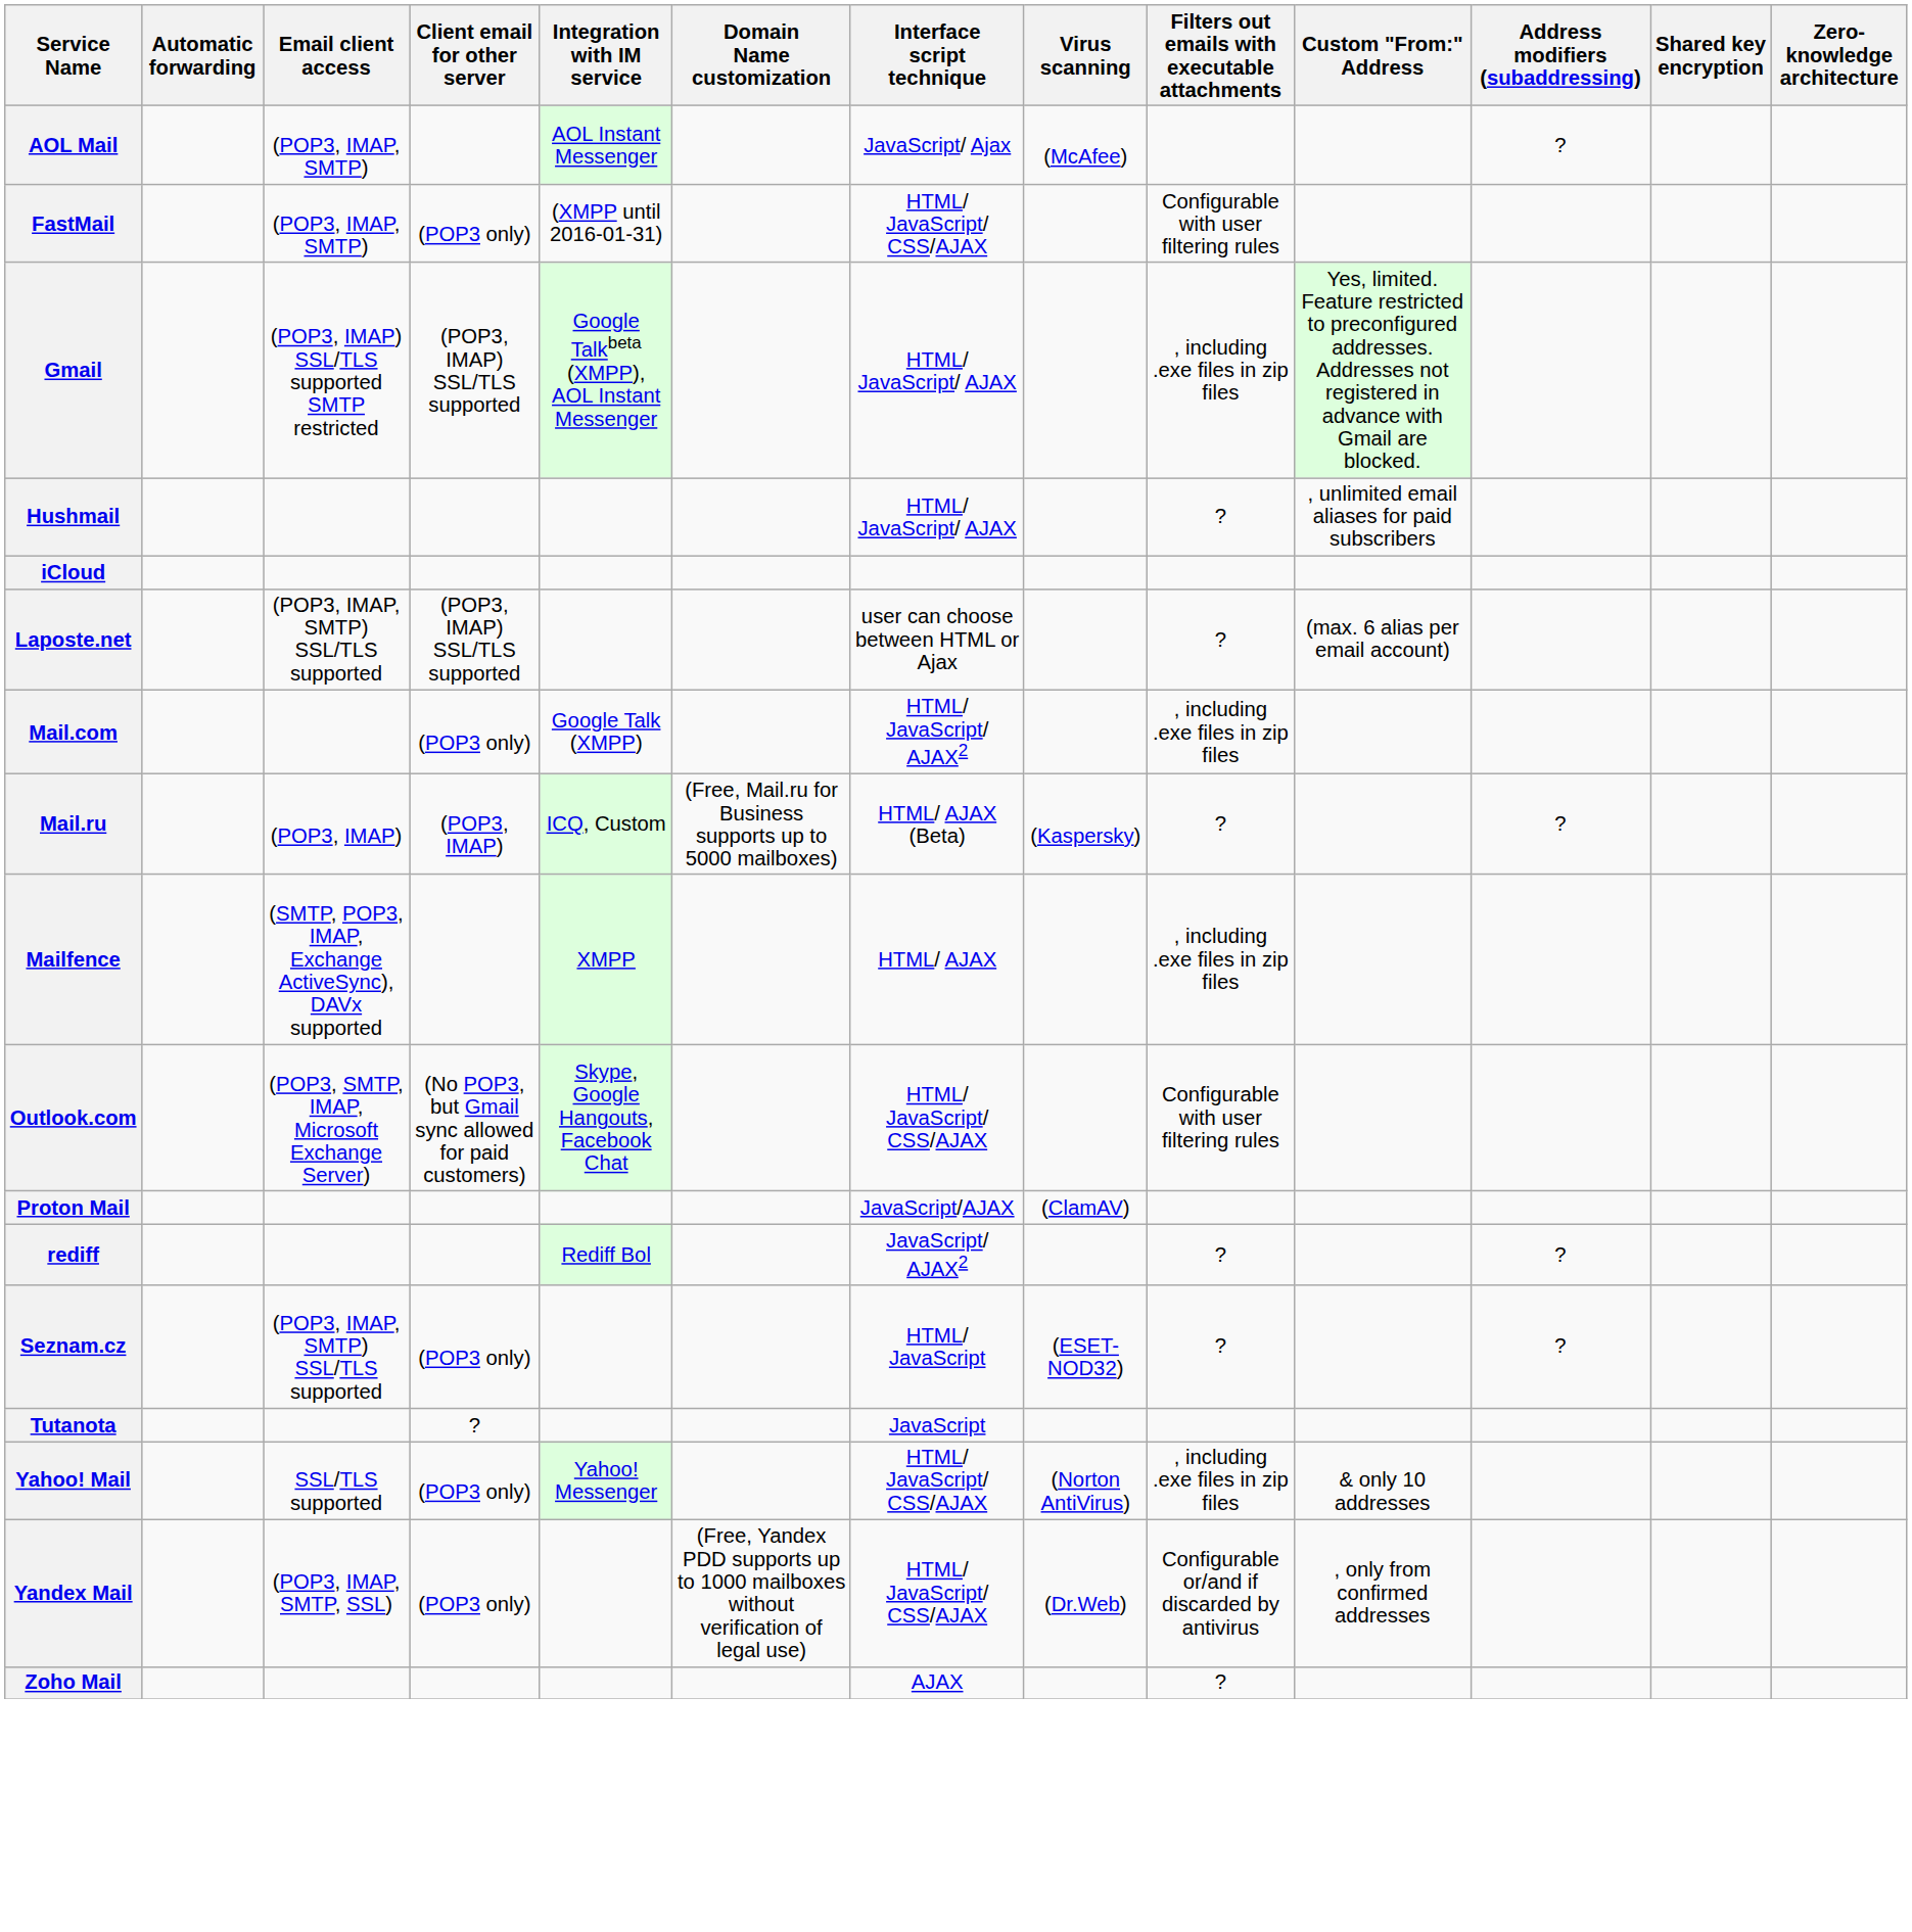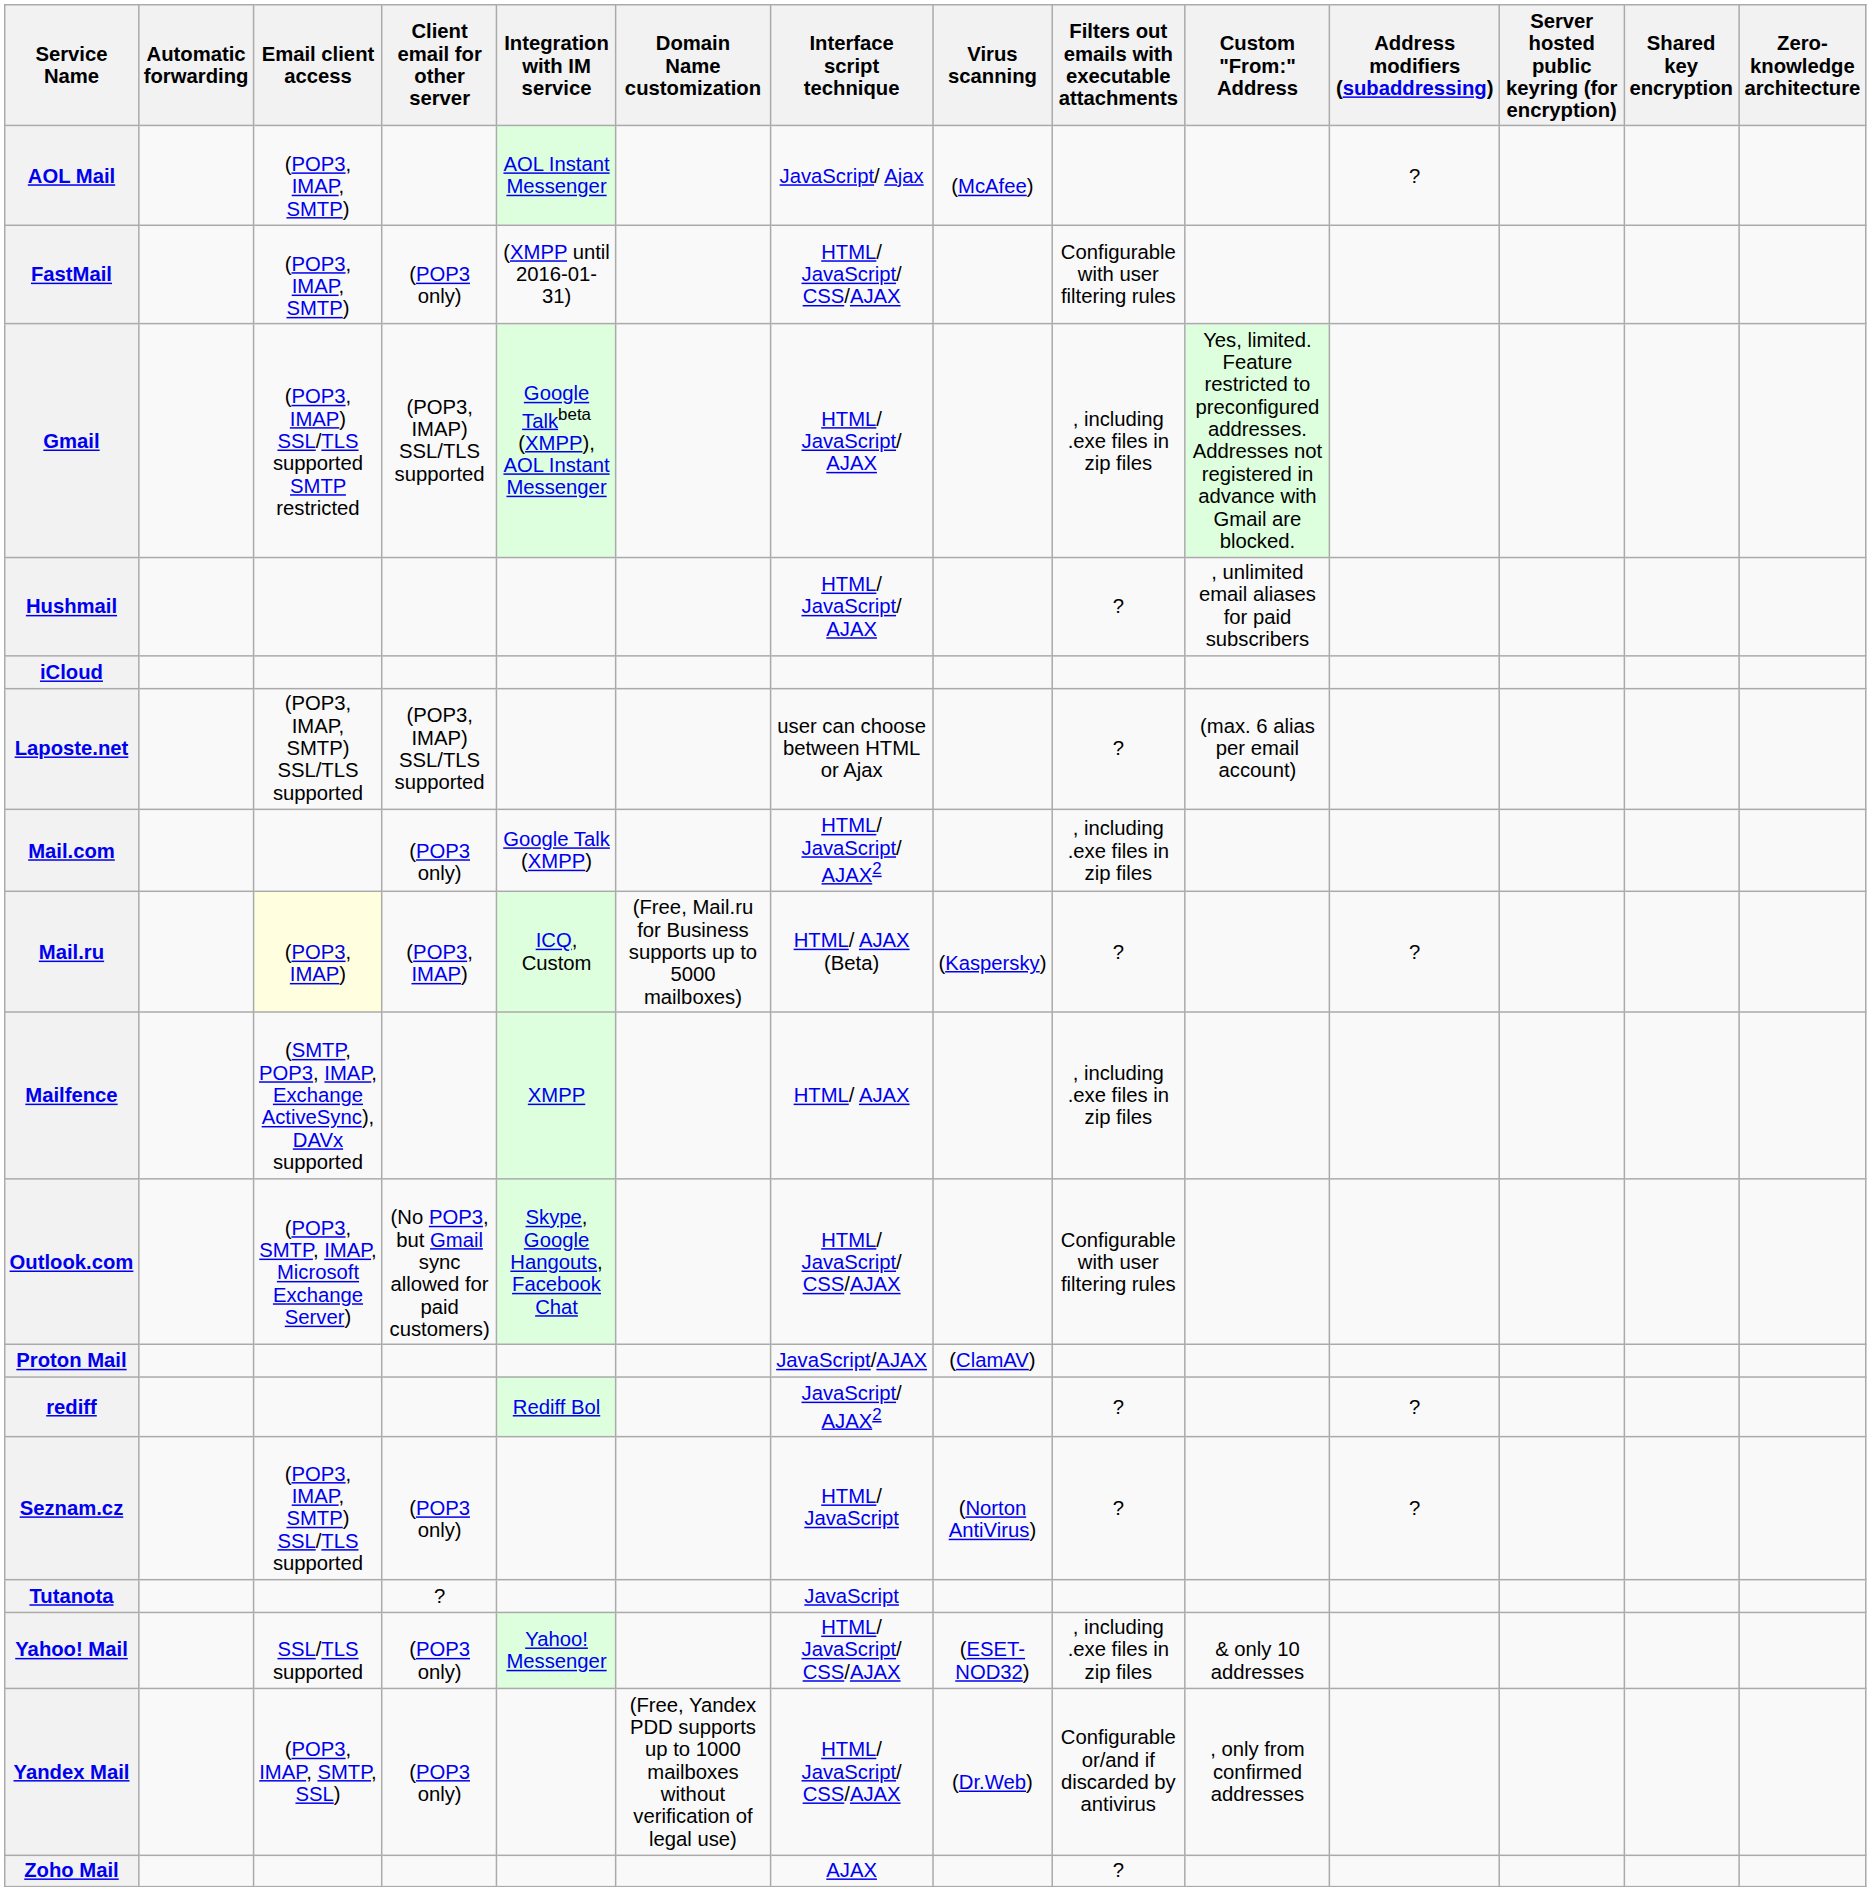+ column: Server hosted public keyring (for encryption)
Mail.ru | Email client access: no background -> lightyellow background
Seznam.cz | Virus scanning: (ESET-NOD32) -> (Norton AntiVirus)
Yahoo! Mail | Virus scanning: (Norton AntiVirus) -> (ESET-NOD32)
